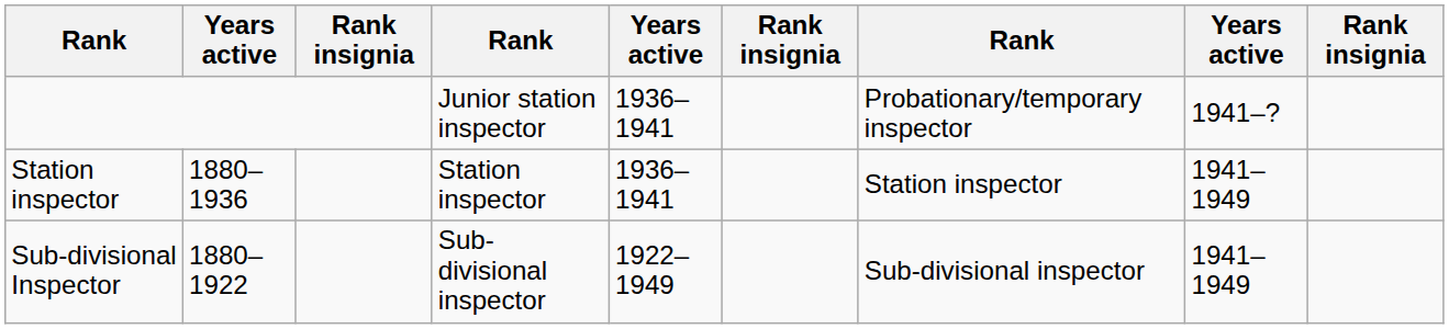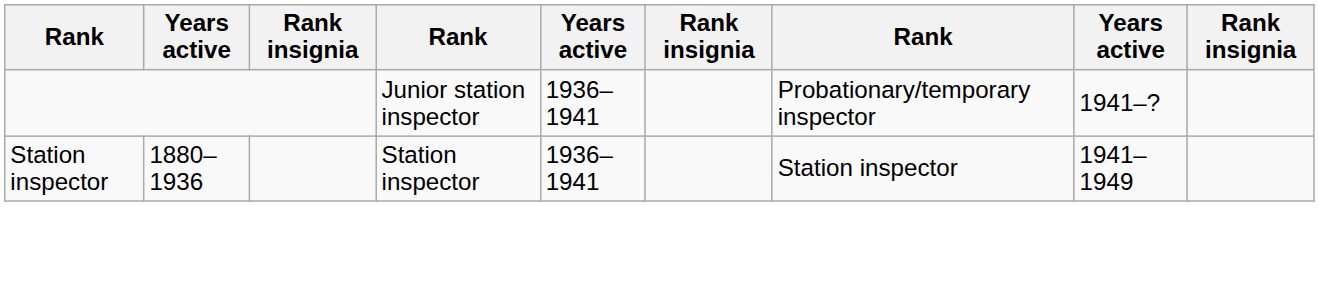- row: Sub-divisional Inspector | 1880–1922 | Sub-divisional inspector | 1922–1949 | Sub-divisional inspector | 1941–1949
